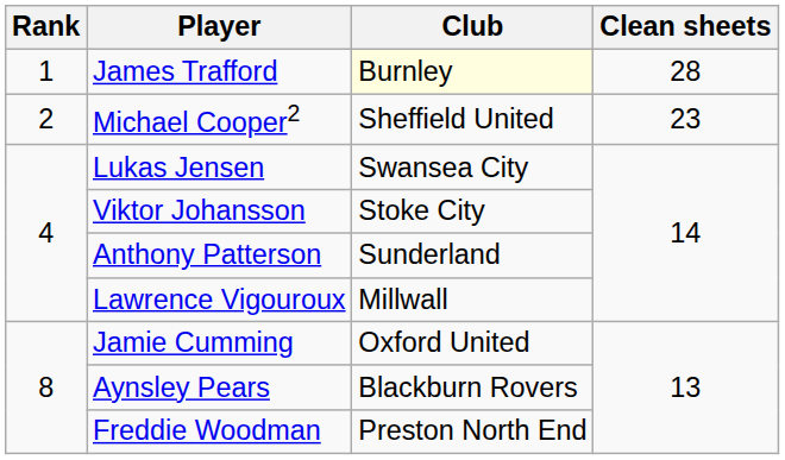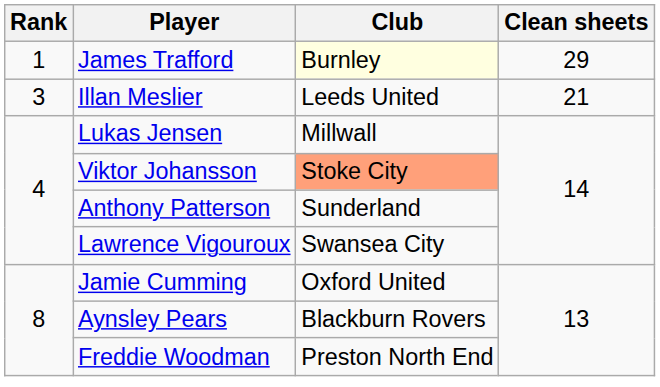James Trafford | Clean sheets: 28 -> 29
- row: 2 | Michael Cooper2 | Sheffield United | 23
+ row: 3 | Illan Meslier | Leeds United | 21
Lukas Jensen | Club: Swansea City -> Millwall
Viktor Johansson | Club: no background -> lightsalmon background
Lawrence Vigouroux | Club: Millwall -> Swansea City
